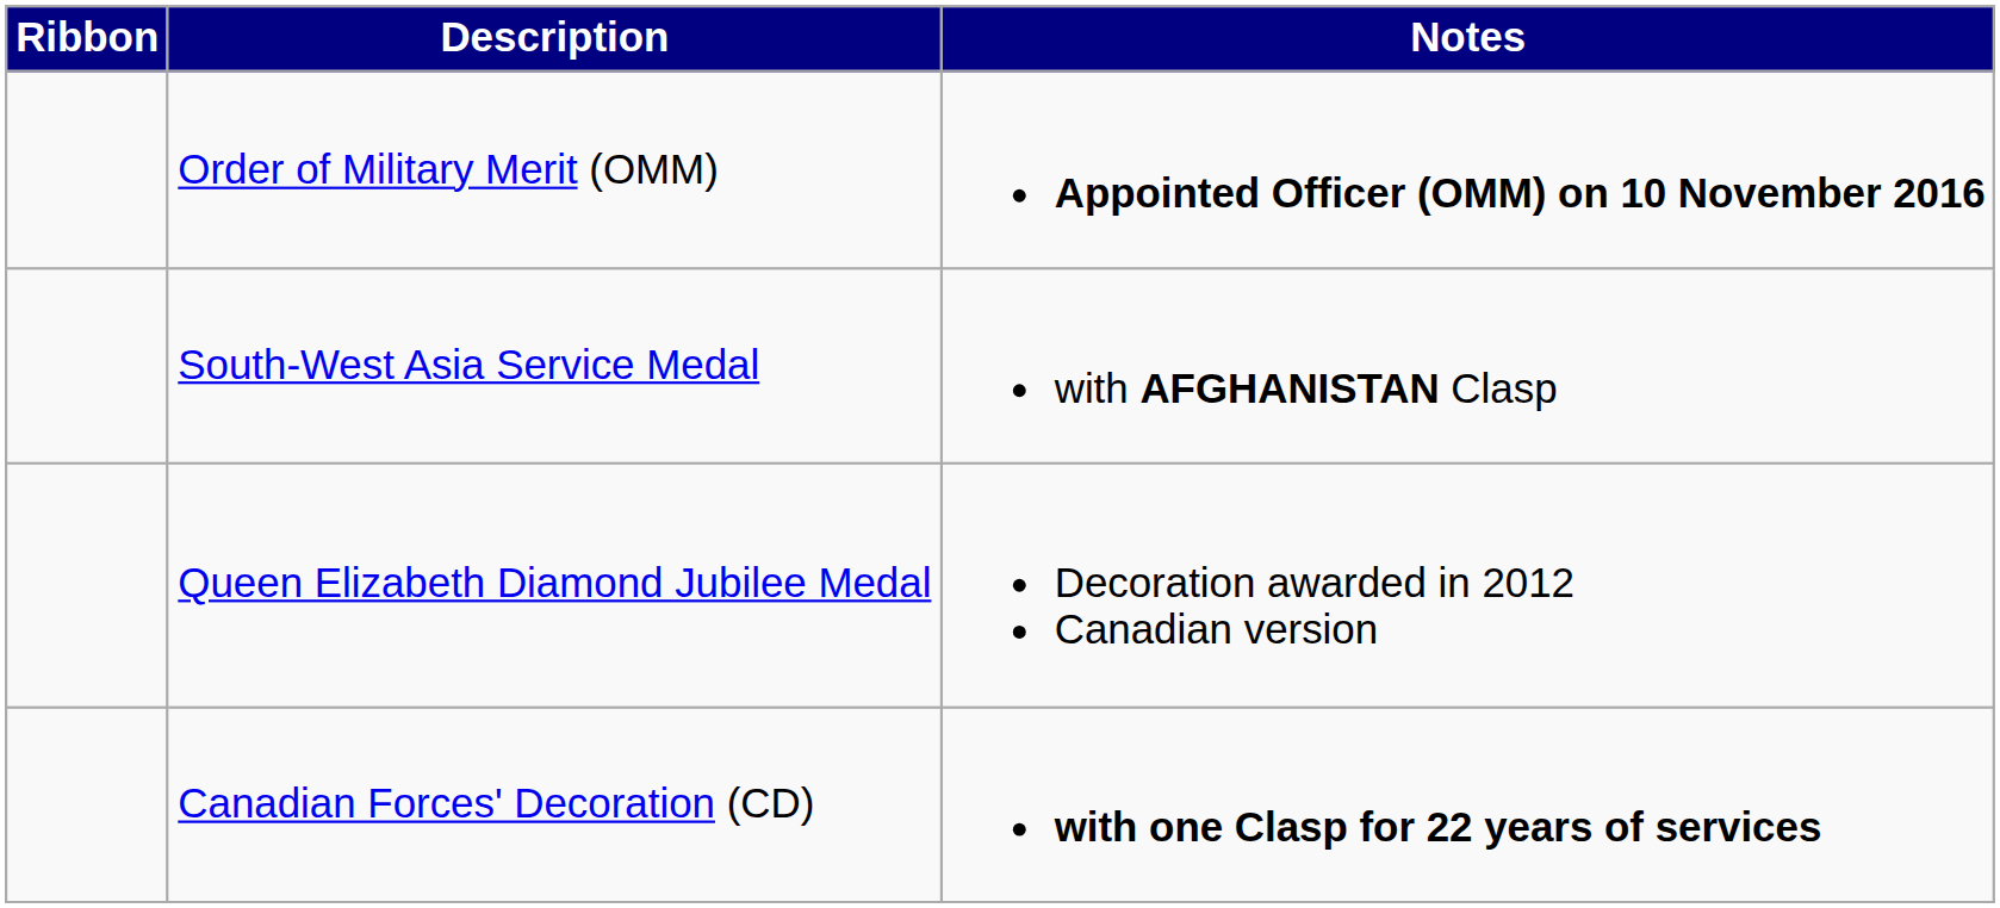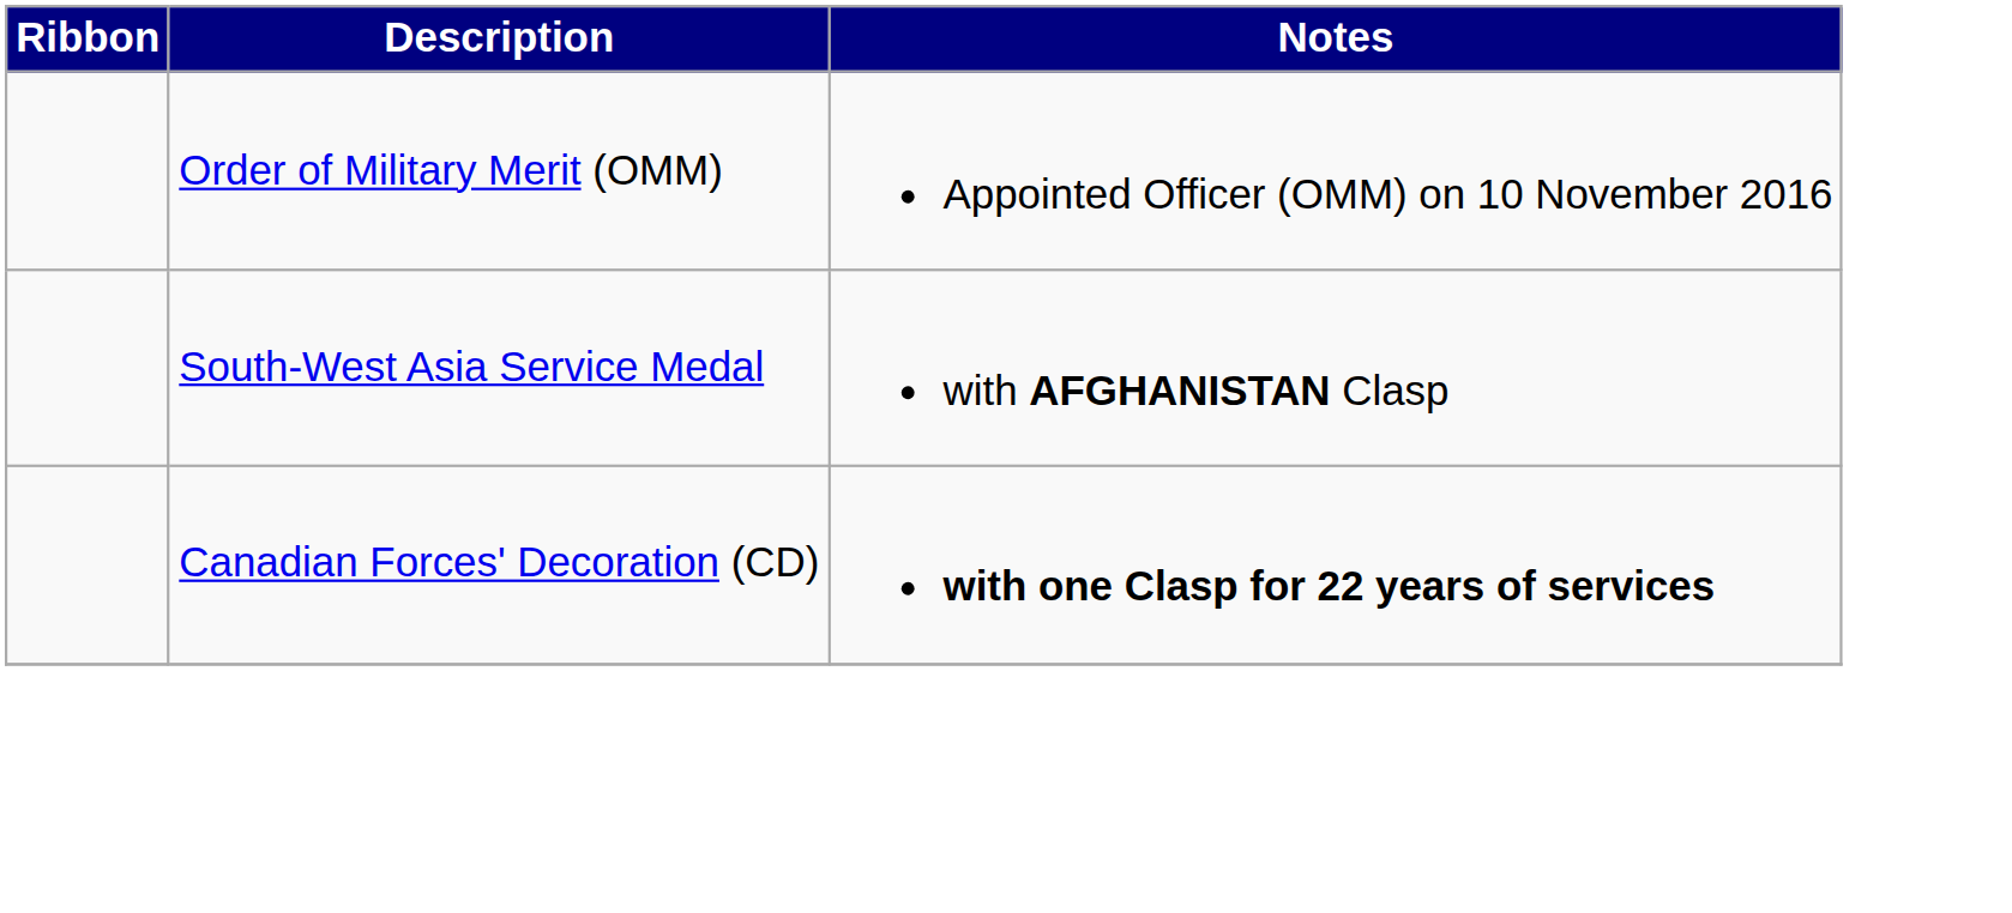Order of Military Merit (OMM) | Notes: bold -> normal
- row: Queen Elizabeth Diamond Jubilee Medal | Decoration awarded in 2012 Canadian version
